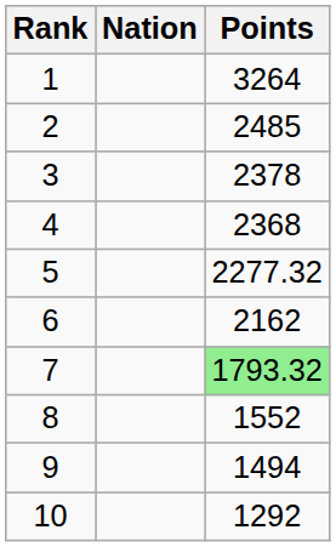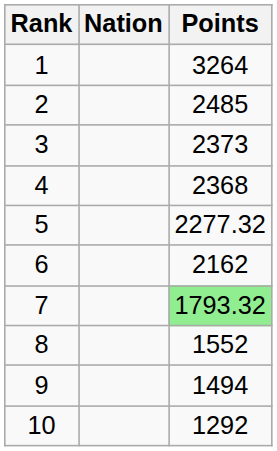3 | Points: 2378 -> 2373
